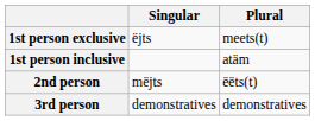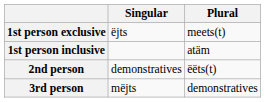2nd person | Singular: mëjts -> demonstratives
3rd person | Singular: demonstratives -> mëjts
